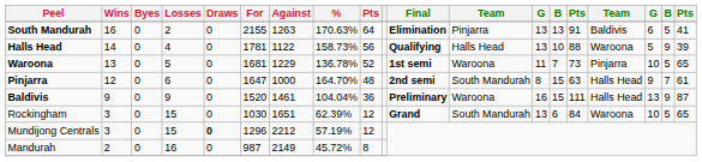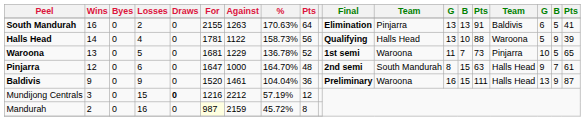- row: Rockingham | 3 | 0 | 15 | 0 | 1030 | 1651 | 62.39% | 12 | Grand | South Mandurah | 13 | 6 | 84 | Waroona | 10 | 5 | 65
Mundijong Centrals | For: 1296 -> 1216
Mandurah | For: no background -> lightyellow background
Mandurah | Against: 2149 -> 2159
